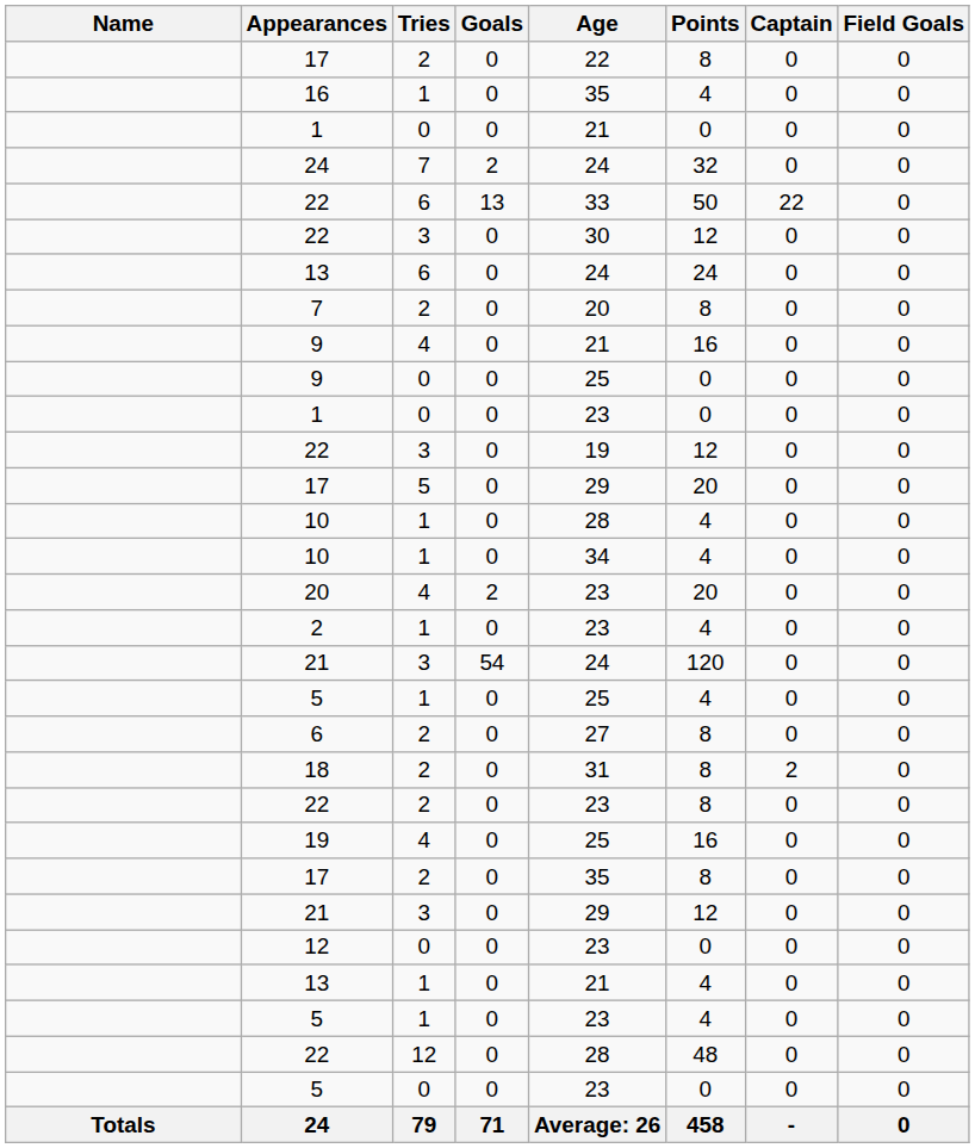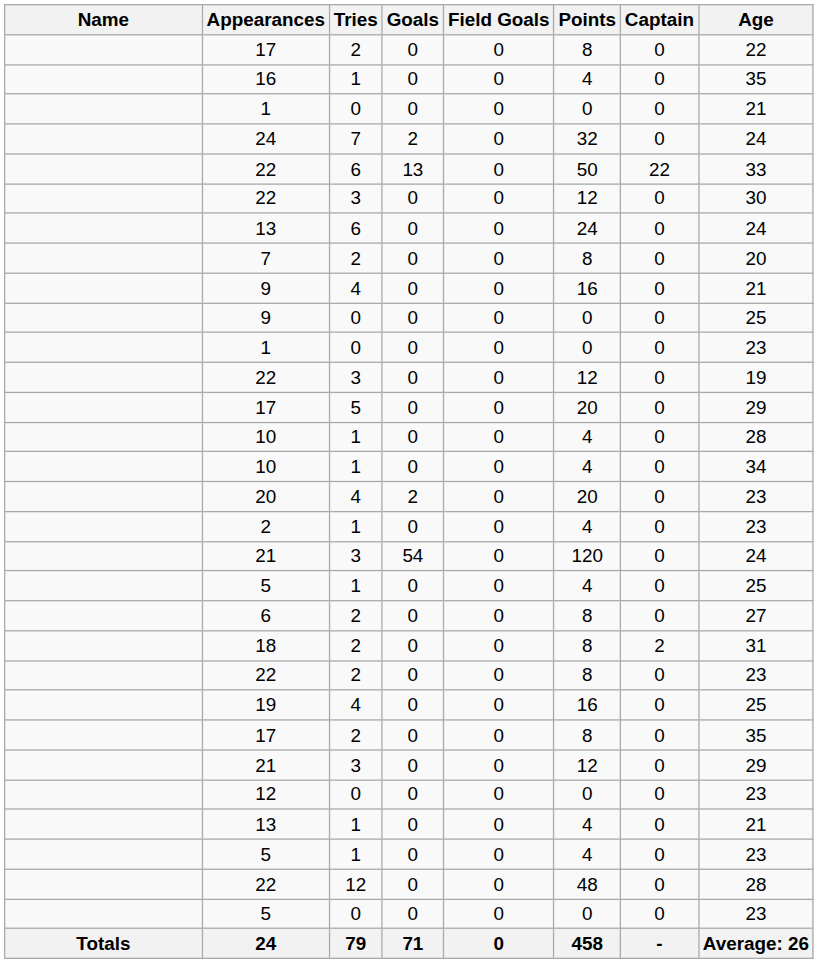columns swapped: Field Goals <-> Age
